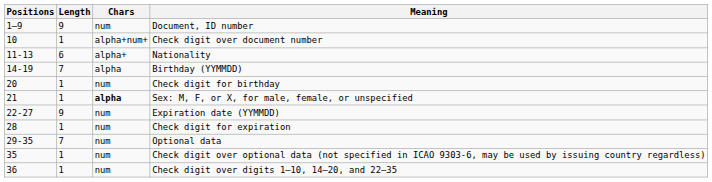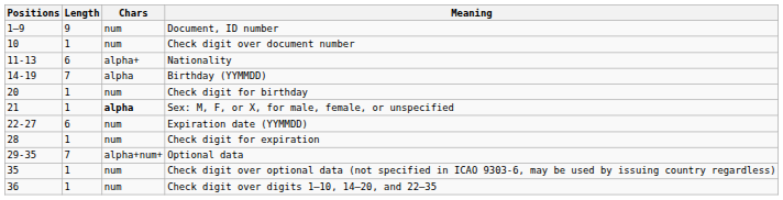Check digit over document number | Chars: alpha+num+ -> num
Expiration date (YYMMDD) | Length: 9 -> 6
Optional data | Chars: num -> alpha+num+
